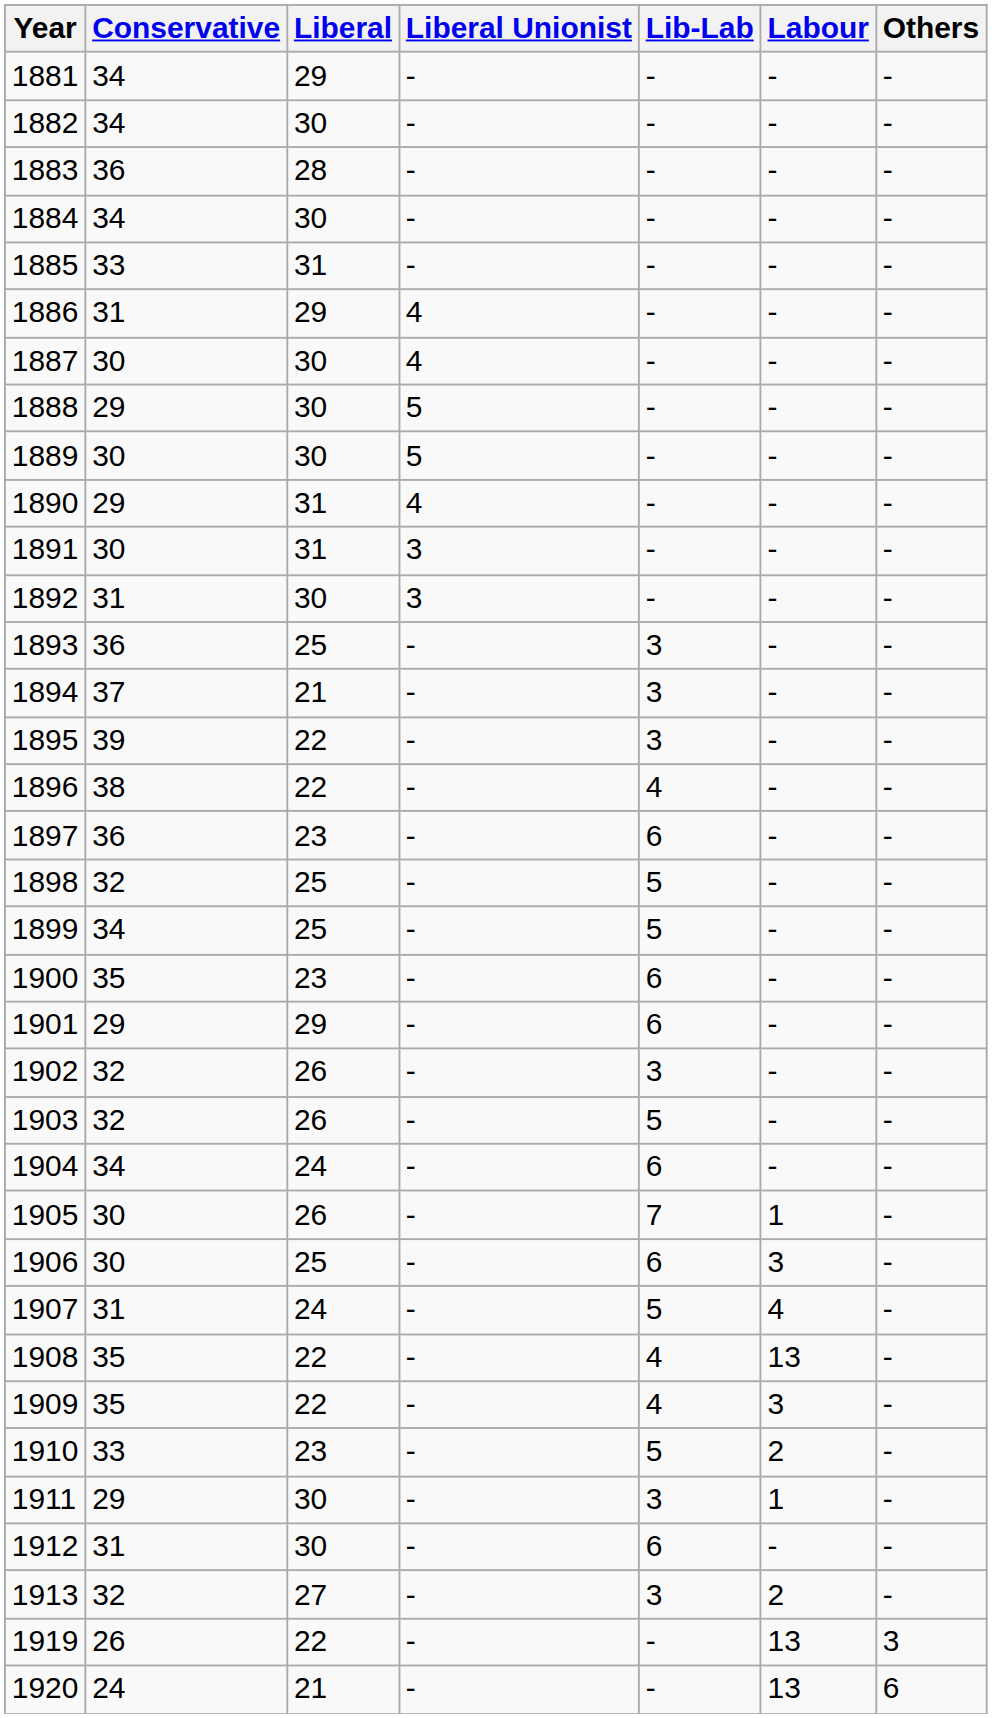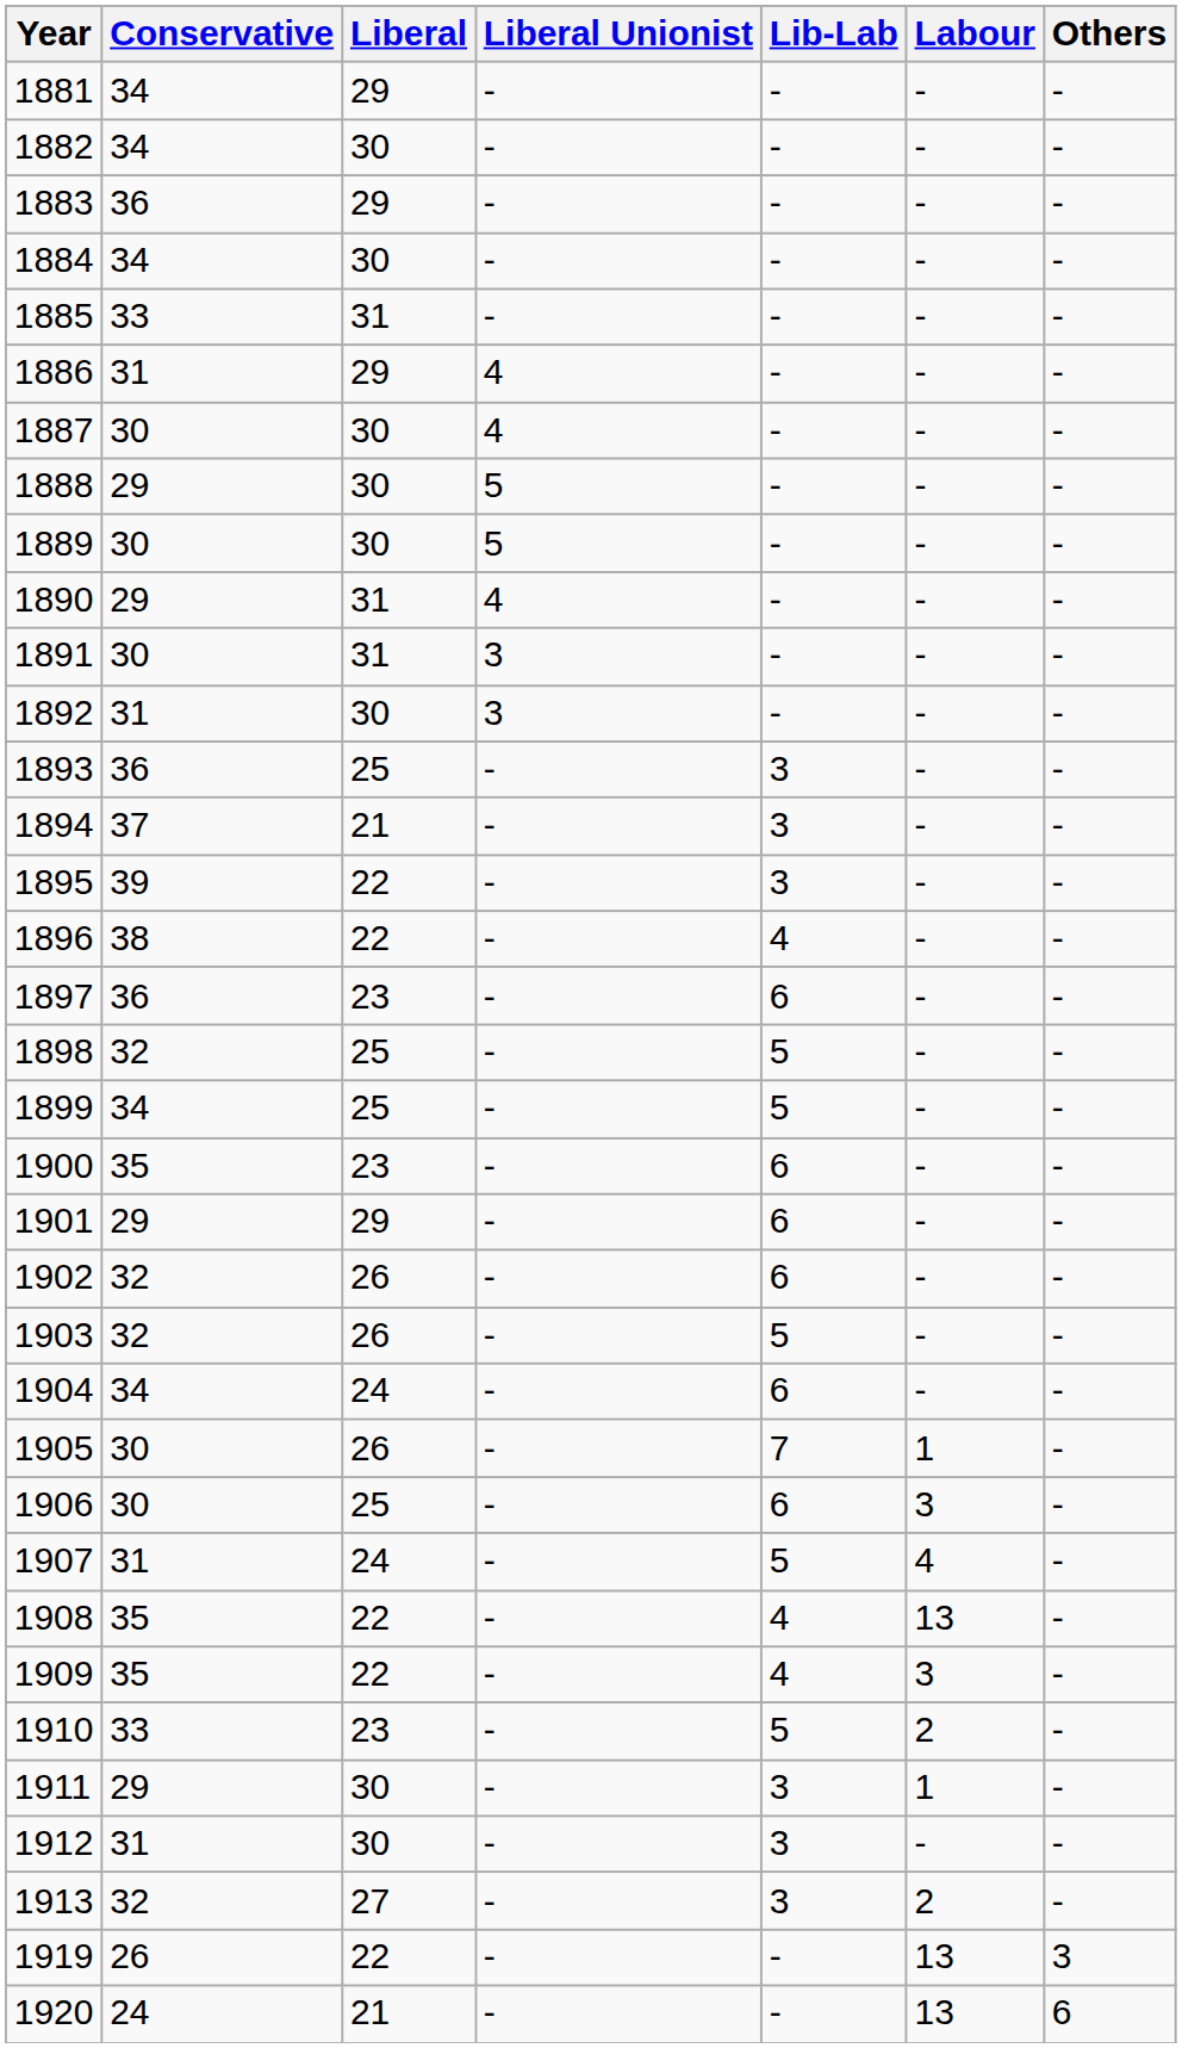1883 | Liberal: 28 -> 29
1902 | Lib-Lab: 3 -> 6
1912 | Lib-Lab: 6 -> 3
